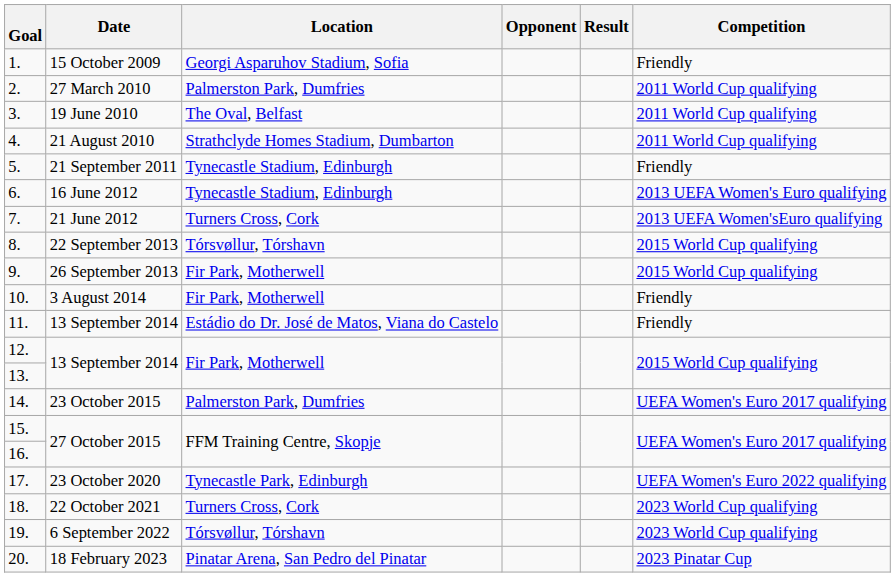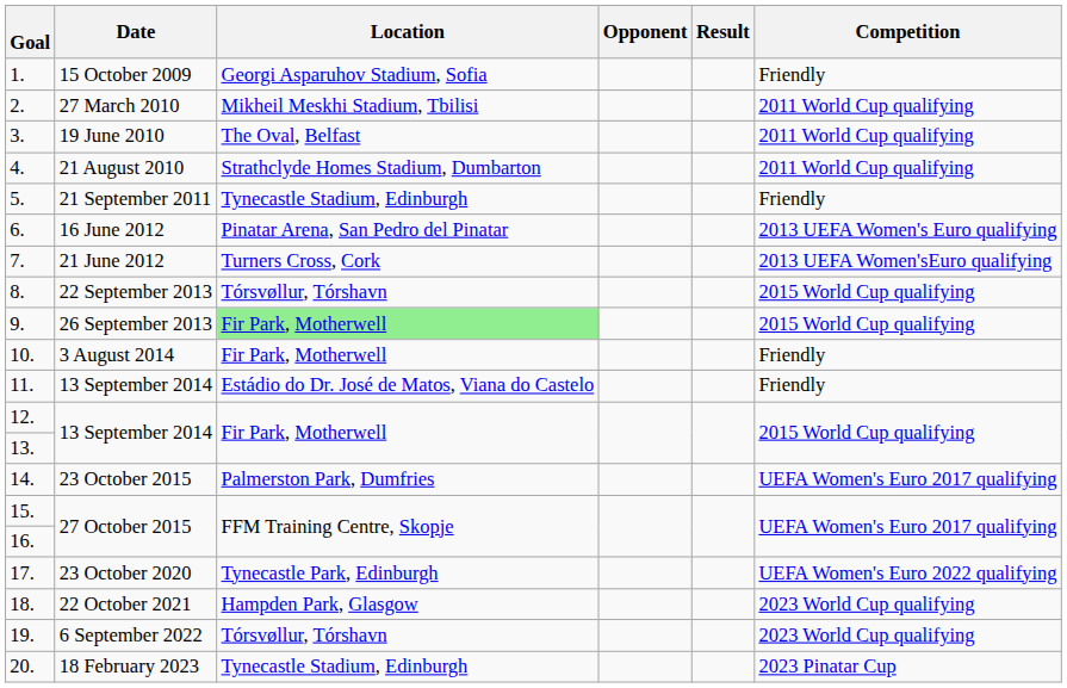2. | Location: Palmerston Park, Dumfries -> Mikheil Meskhi Stadium, Tbilisi
6. | Location: Tynecastle Stadium, Edinburgh -> Pinatar Arena, San Pedro del Pinatar
9. | Location: no background -> lightgreen background
18. | Location: Turners Cross, Cork -> Hampden Park, Glasgow
20. | Location: Pinatar Arena, San Pedro del Pinatar -> Tynecastle Stadium, Edinburgh
